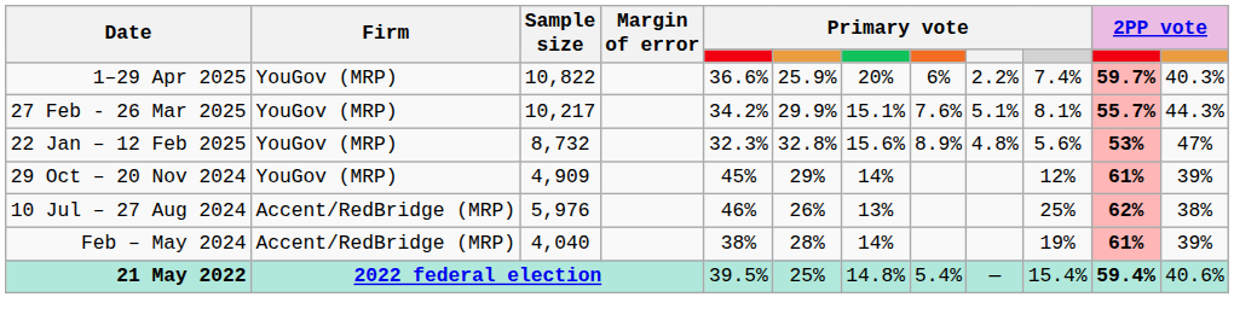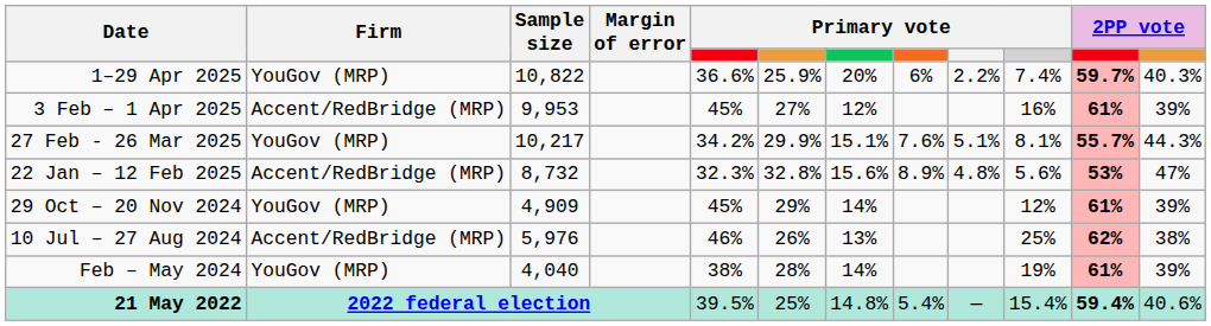+ row: 3 Feb – 1 Apr 2025 | Accent/RedBridge (MRP) | 9,953 | 45% | 27% | 12% | 16% | 61% | 39%
22 Jan – 12 Feb 2025 | Firm: YouGov (MRP) -> Accent/RedBridge (MRP)
Feb – May 2024 | Firm: Accent/RedBridge (MRP) -> YouGov (MRP)
